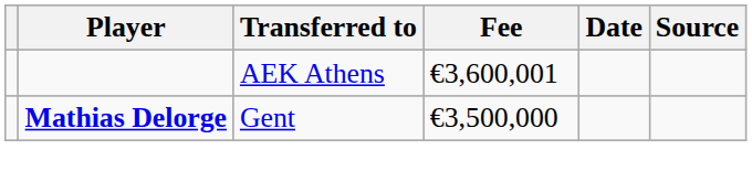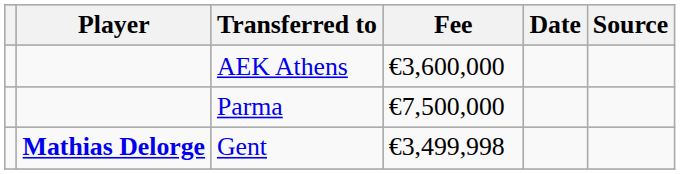AEK Athens | Fee: €3,600,001 -> €3,600,000
+ row: Parma | €7,500,000
Gent | Fee: €3,500,000 -> €3,499,998
